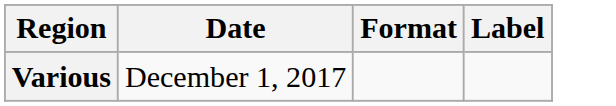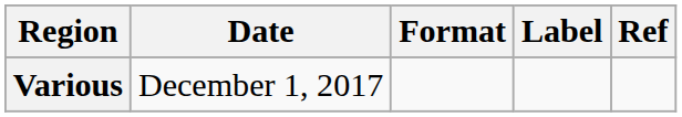+ column: Ref
